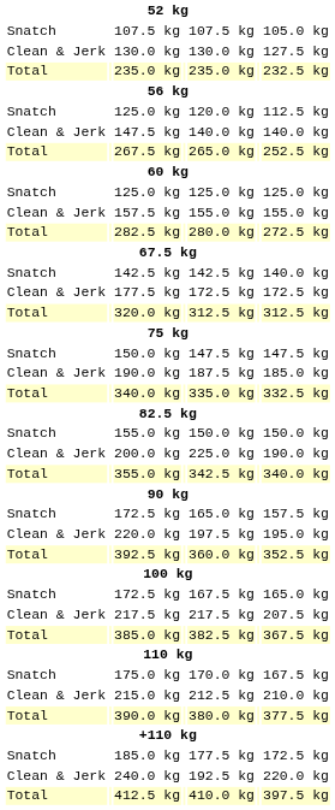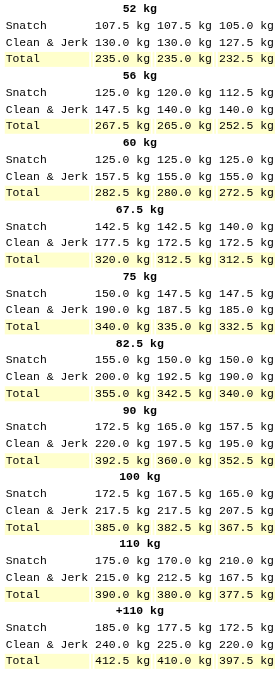200.0 kg | column 5: 225.0 kg -> 192.5 kg
175.0 kg | column 7: 167.5 kg -> 210.0 kg
215.0 kg | column 7: 210.0 kg -> 167.5 kg
240.0 kg | column 5: 192.5 kg -> 225.0 kg
